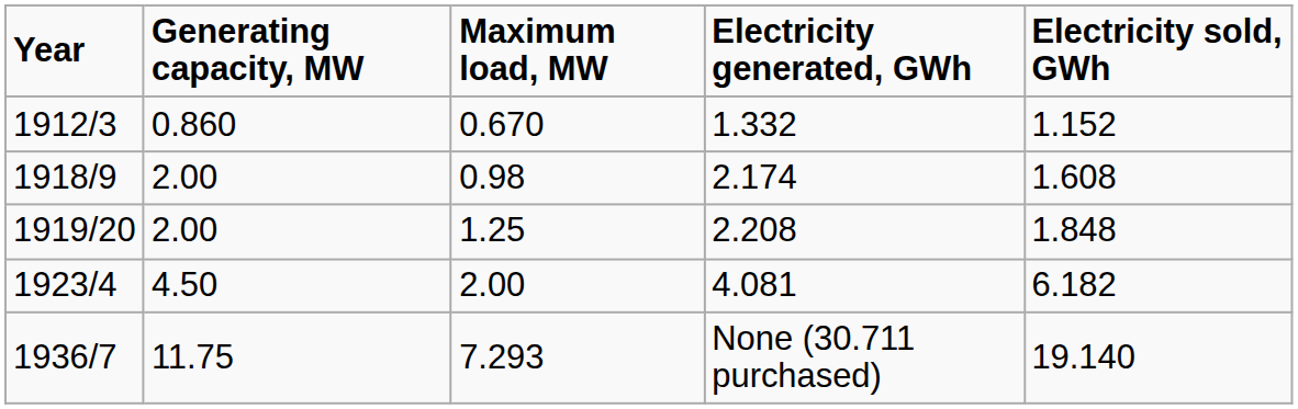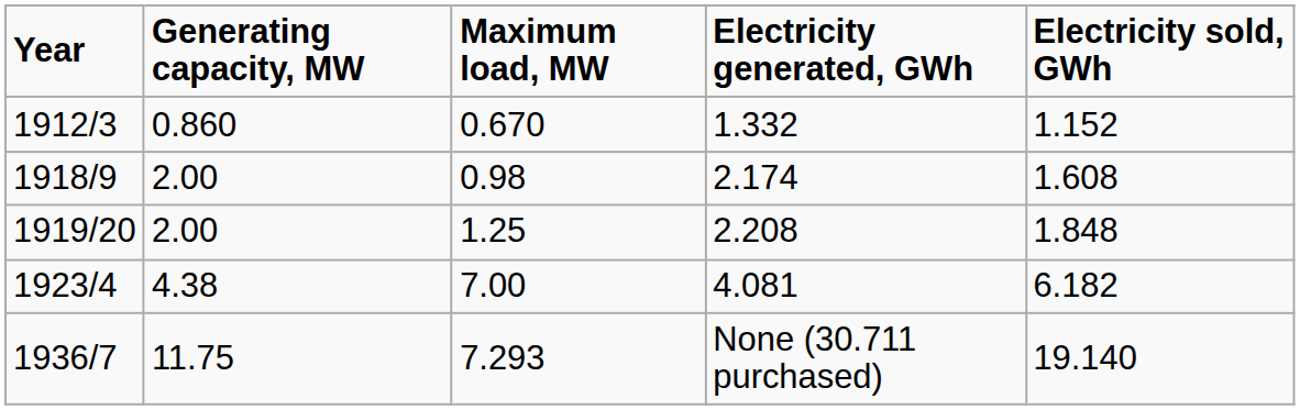1923/4 | Generating capacity, MW: 4.50 -> 4.38
1923/4 | Maximum load, MW: 2.00 -> 7.00
